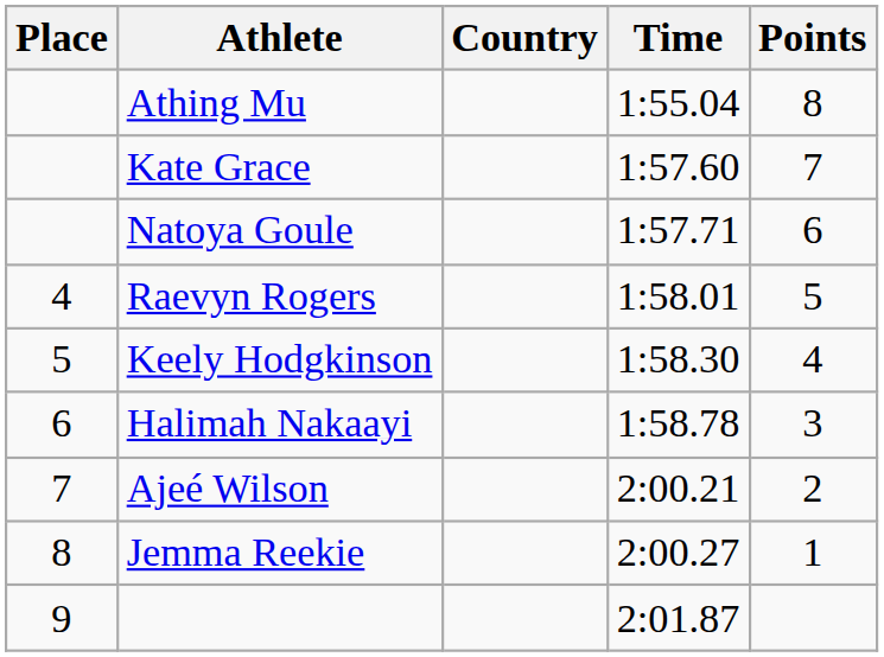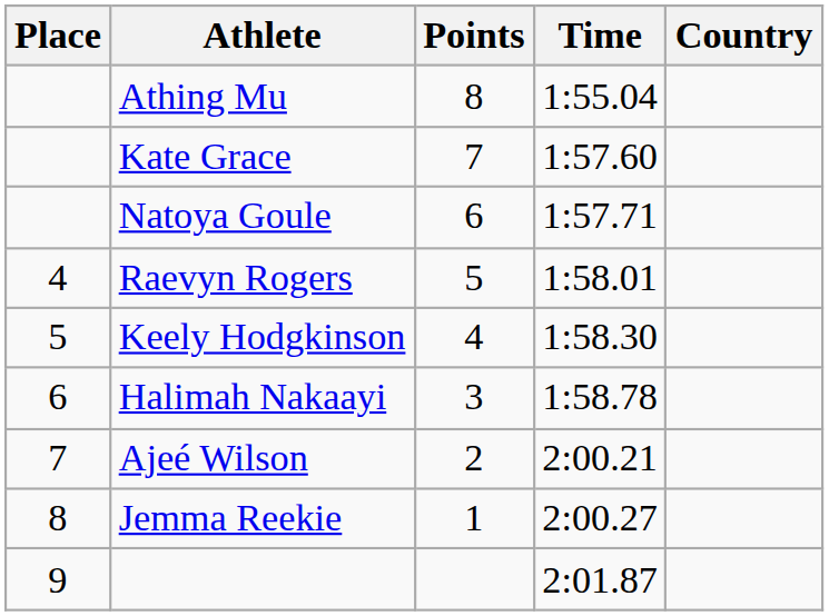columns swapped: Country <-> Points
